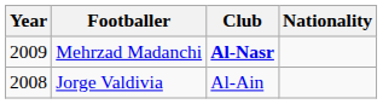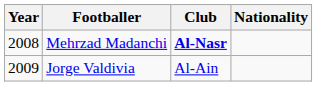Mehrzad Madanchi | Year: 2009 -> 2008
Jorge Valdivia | Year: 2008 -> 2009
